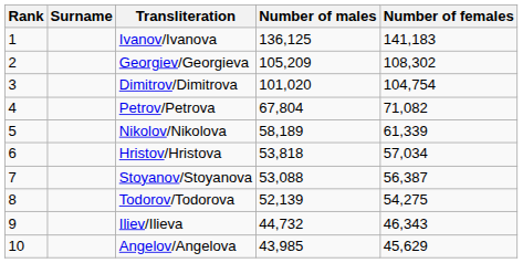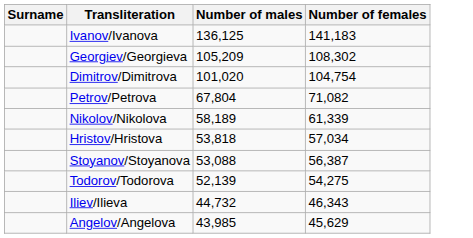- column: Rank | 1 | 2 | 3 | 4 | 5 | 6 | 7 | 8 | 9 | 10
